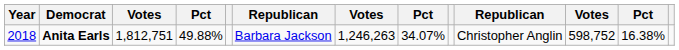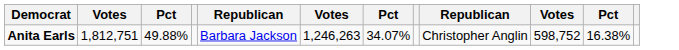- column: Year | 2018
